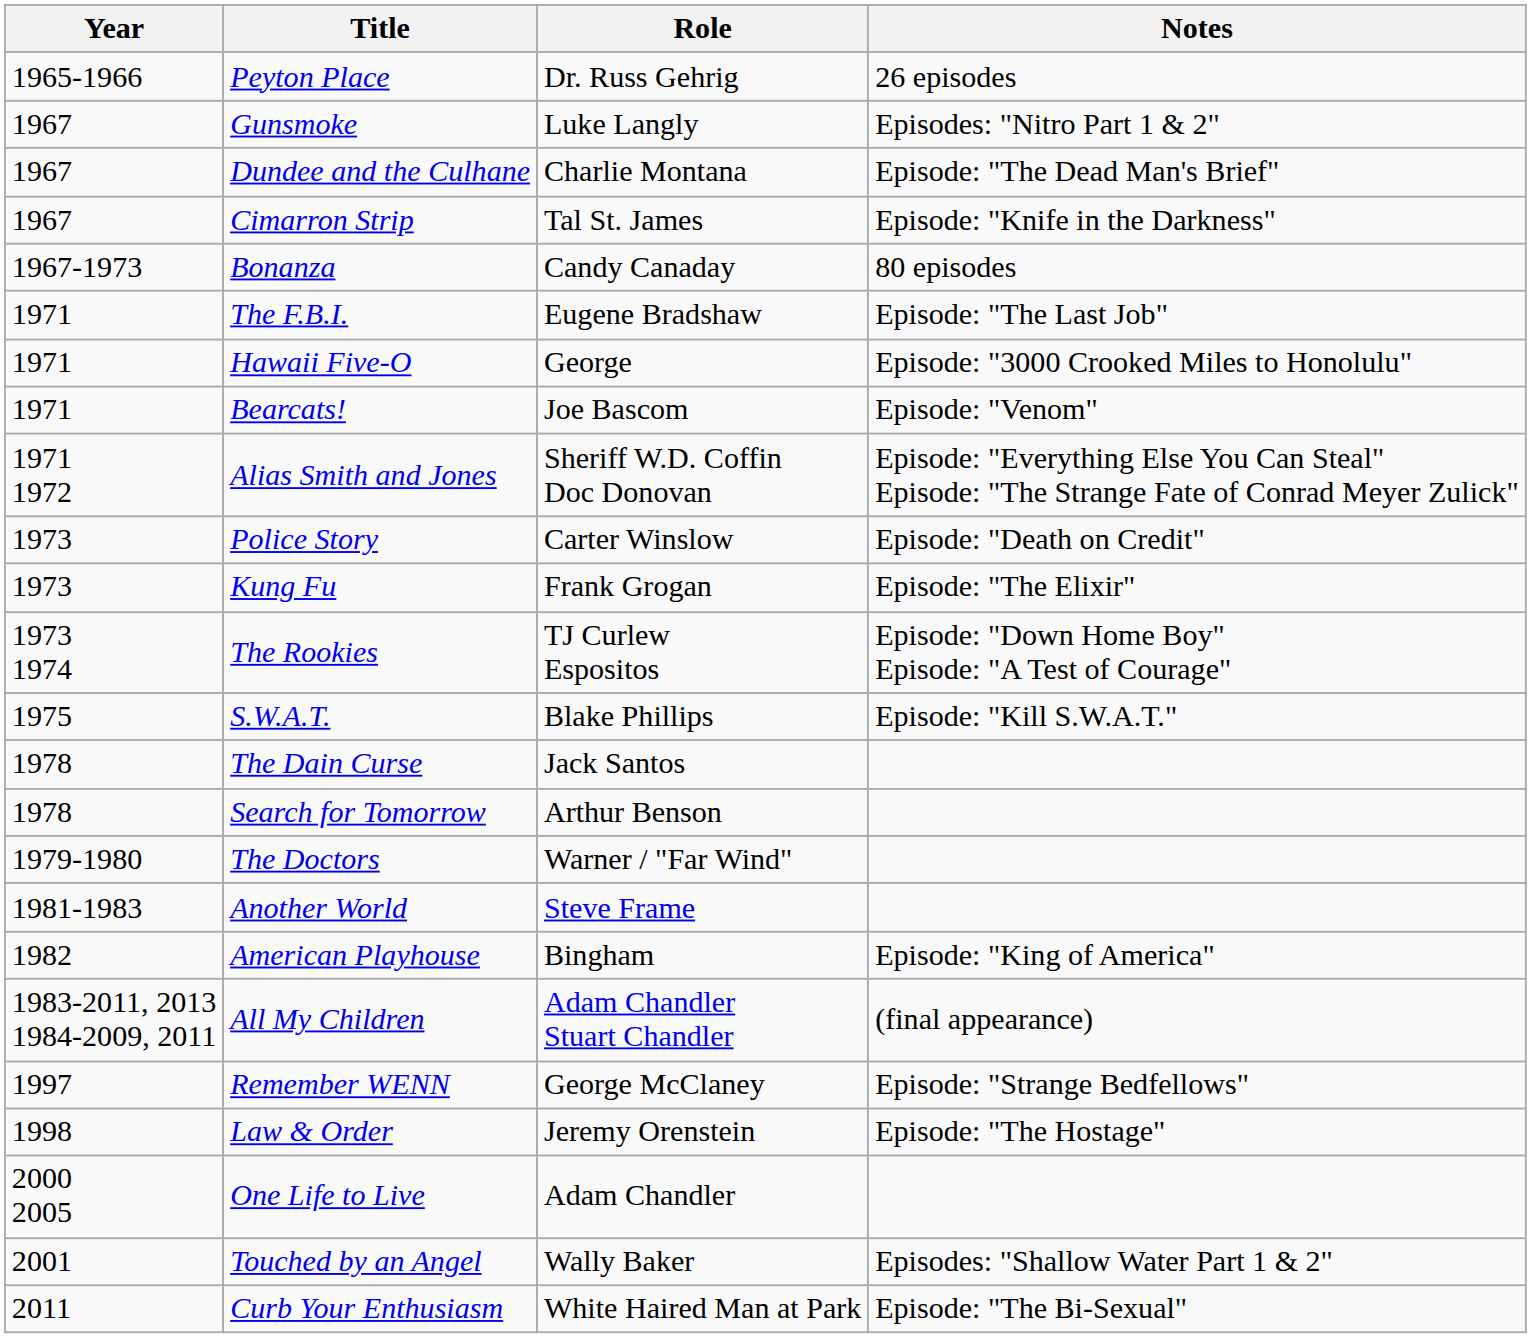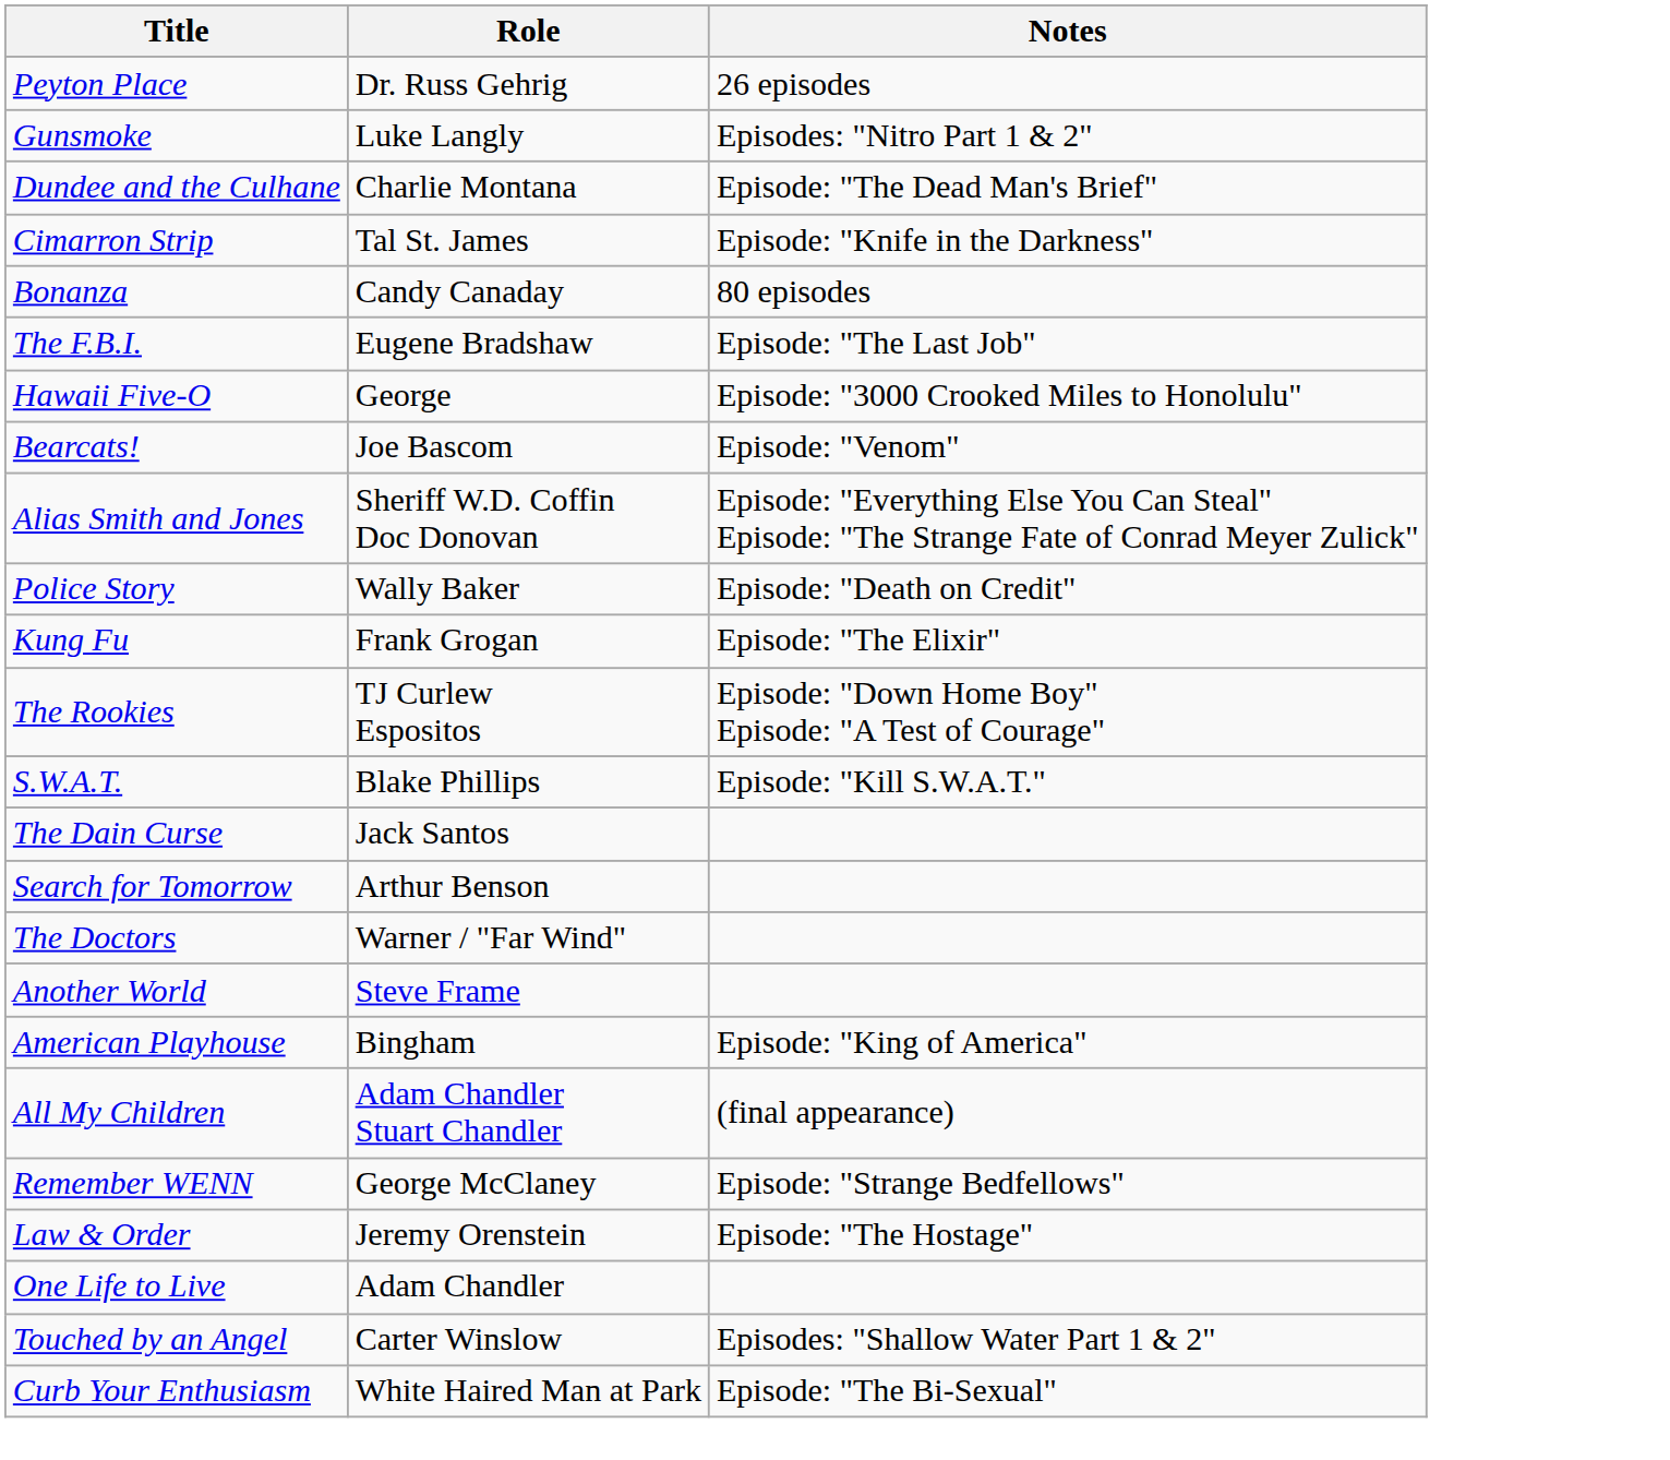- column: Year | 1965-1966 | 1967 | 1967 | 1967 | 1967-1973 | 1971 | 1971 | 1971 | 1971 1972 | 1973 | 1973 | 1973 1974 | 1975 | 1978 | 1978 | 1979-1980 | 1981-1983 | 1982 | 1983-2011, 2013 1984-2009, 2011 | 1997 | 1998 | 2000 2005 | 2001 | 2011
Police Story | Role: Carter Winslow -> Wally Baker
Touched by an Angel | Role: Wally Baker -> Carter Winslow
